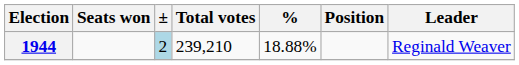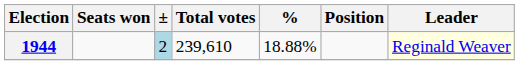1944 | Total votes: 239,210 -> 239,610
1944 | Leader: no background -> lightyellow background
